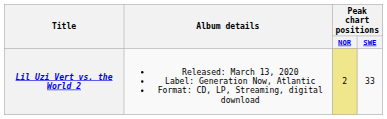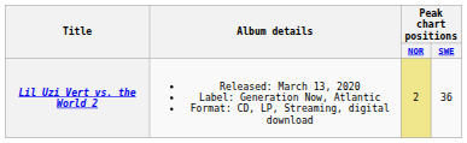Lil Uzi Vert vs. the World 2 | Peak chart positions / SWE: 33 -> 36
